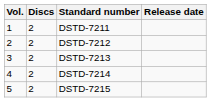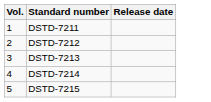- column: Discs | 2 | 2 | 2 | 2 | 2
